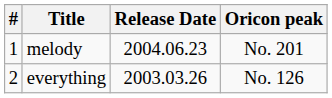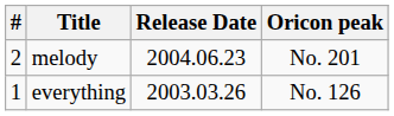melody | #: 1 -> 2
everything | #: 2 -> 1
